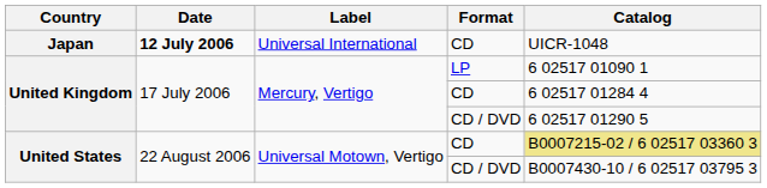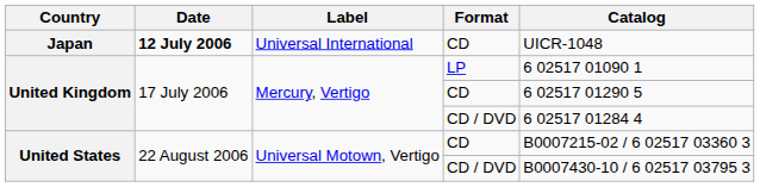United Kingdom / CD | Catalog: 6 02517 01284 4 -> 6 02517 01290 5
United Kingdom / CD / DVD | Catalog: 6 02517 01290 5 -> 6 02517 01284 4
United States / CD | Catalog: khaki background -> no background
